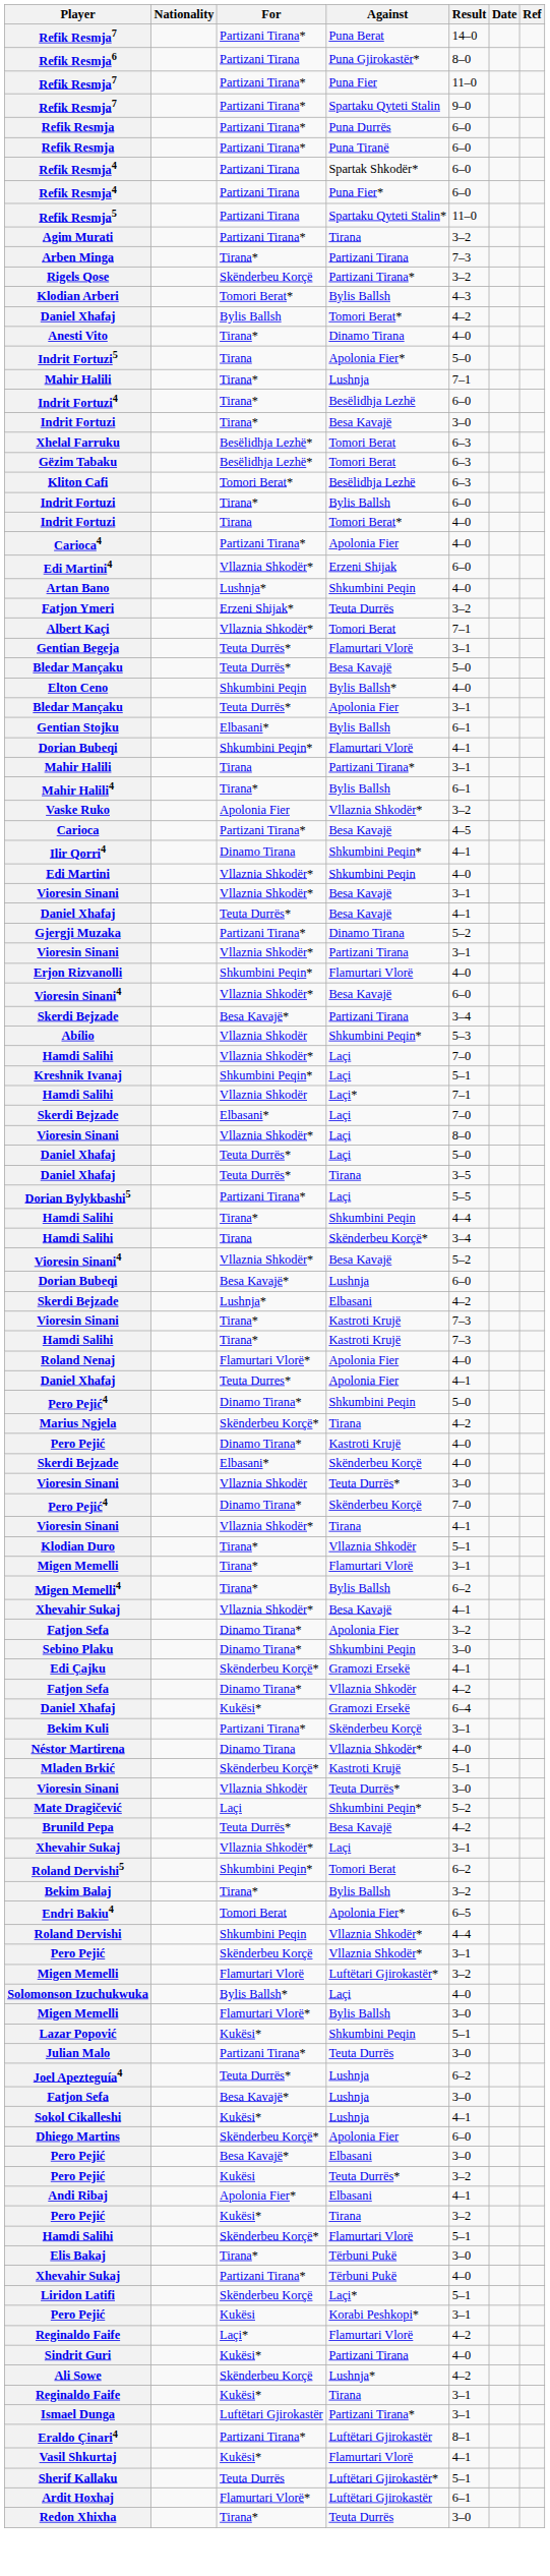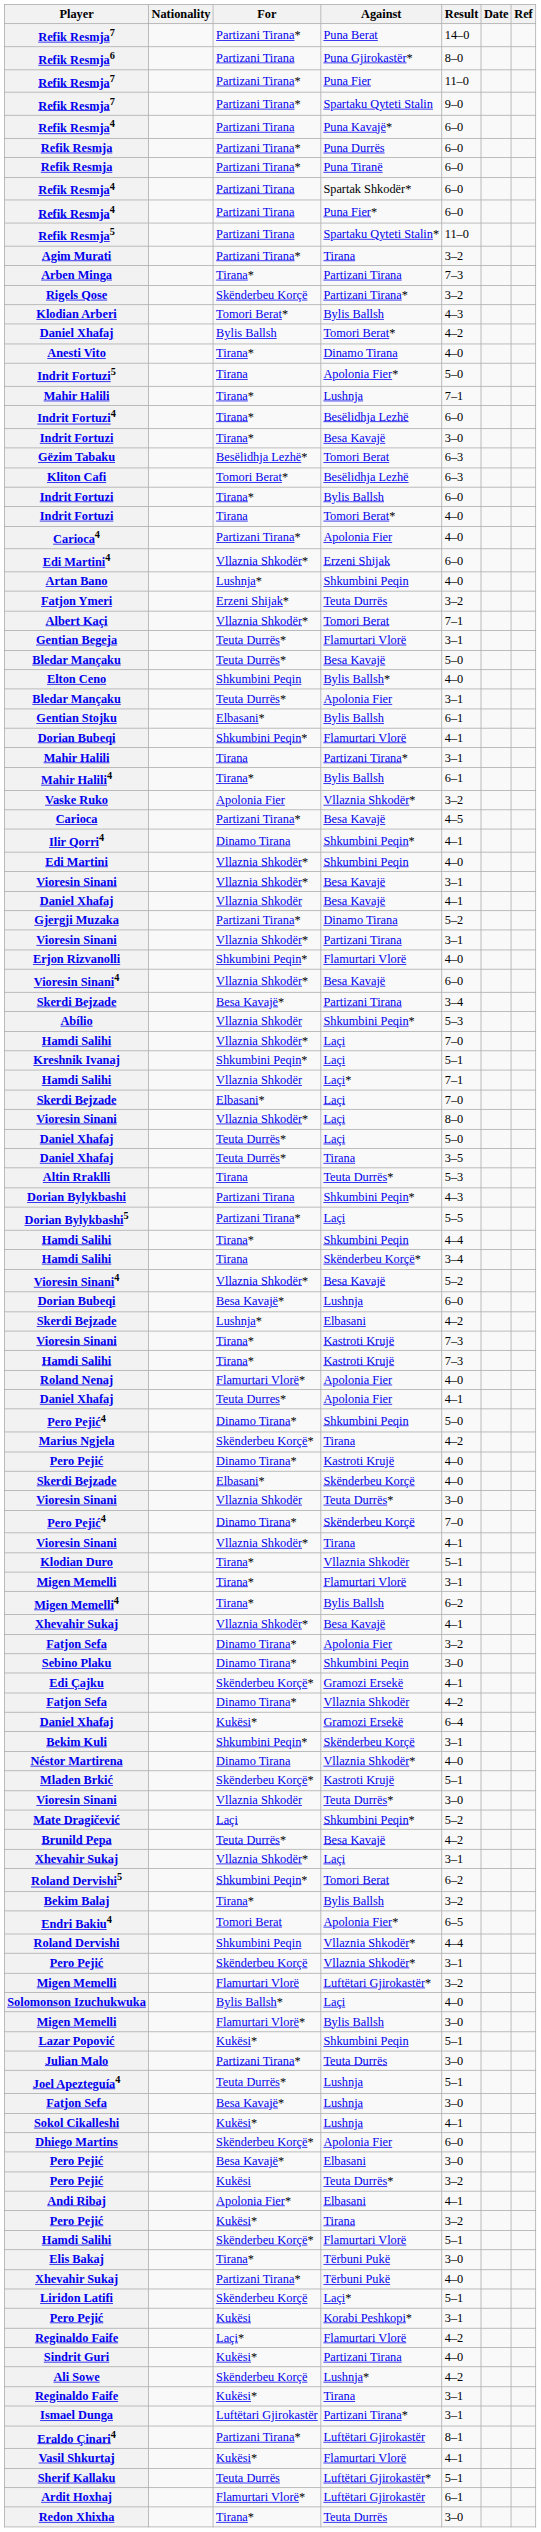+ row: Refik Resmja4 | Partizani Tirana | Puna Kavajë* | 6–0
- row: Xhelal Farruku | Besëlidhja Lezhë* | Tomori Berat | 6–3
Daniel Xhafaj / Besa Kavajë | For: Teuta Durrës* -> Vllaznia Shkodër
+ row: Altin Rraklli | Tirana | Teuta Durrës* | 5–3
+ row: Dorian Bylykbashi | Partizani Tirana | Shkumbini Peqin* | 4–3
Bekim Kuli | For: Partizani Tirana* -> Shkumbini Peqin*
Joel Apezteguía4 | Result: 6–2 -> 5–1
